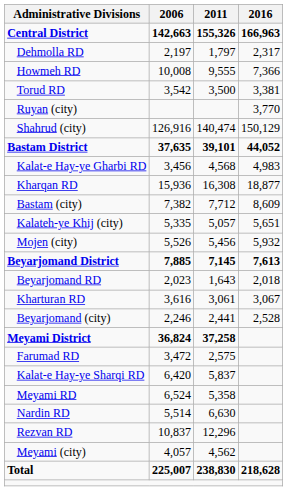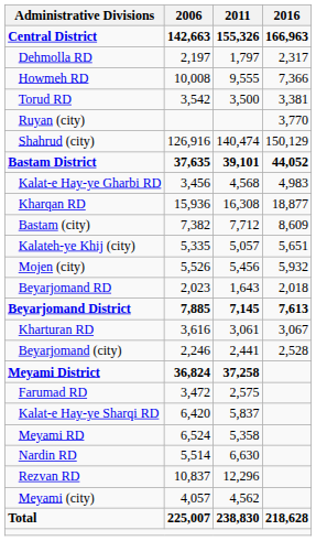rows swapped: Beyarjomand District <-> Beyarjomand RD
